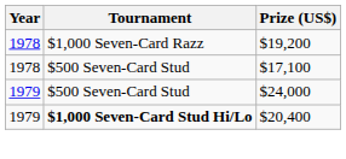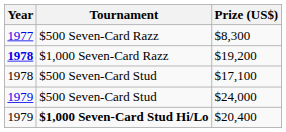+ row: 1977 | $500 Seven-Card Razz | $8,300
$19,200 | Year: normal -> bold
